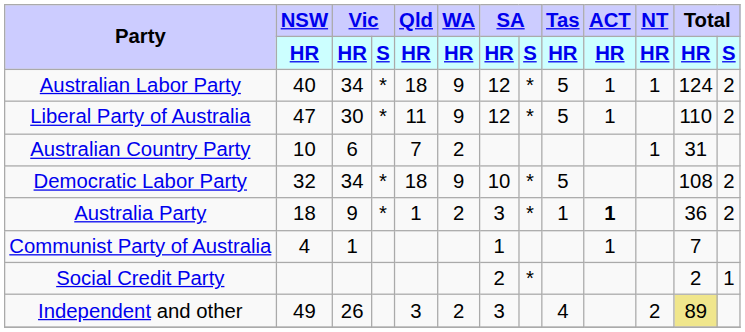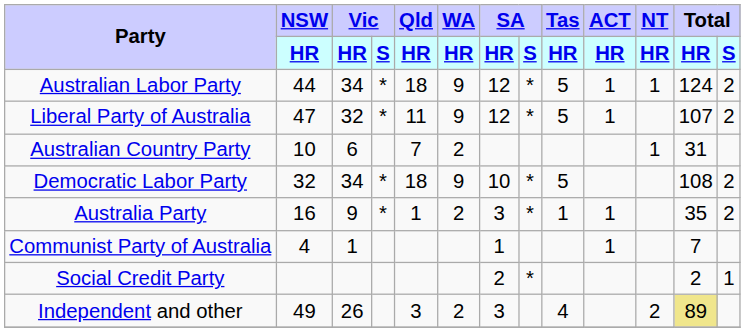Australian Labor Party | NSW / HR: 40 -> 44
Liberal Party of Australia | Vic / HR: 30 -> 32
Liberal Party of Australia | Total / HR: 110 -> 107
Australia Party | NSW / HR: 18 -> 16
Australia Party | ACT / HR: bold -> normal
Australia Party | Total / HR: 36 -> 35
